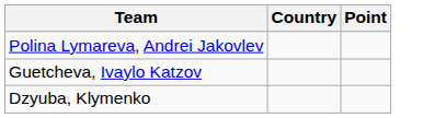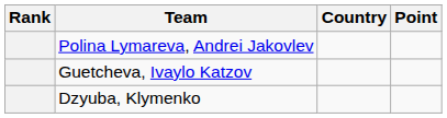+ column: Rank
